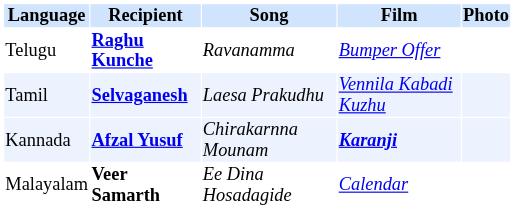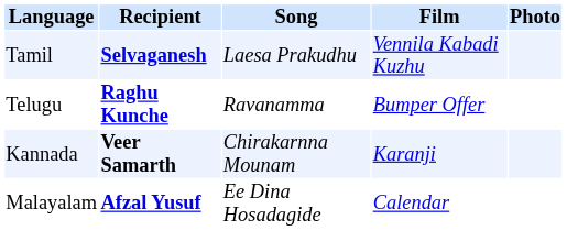rows swapped: Tamil <-> Telugu
Kannada | Recipient: Afzal Yusuf -> Veer Samarth
Kannada | Film: bold -> normal
Malayalam | Recipient: Veer Samarth -> Afzal Yusuf
